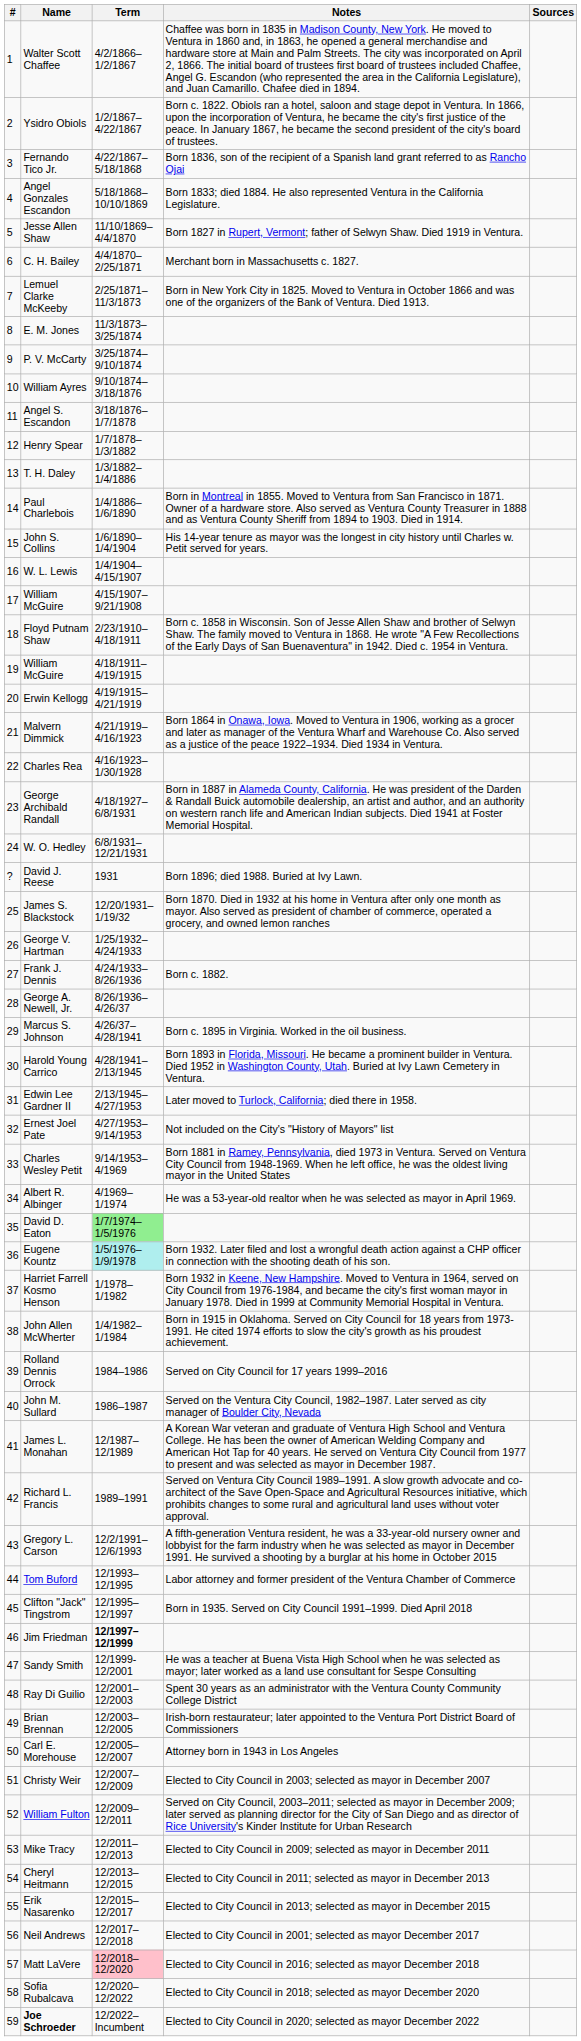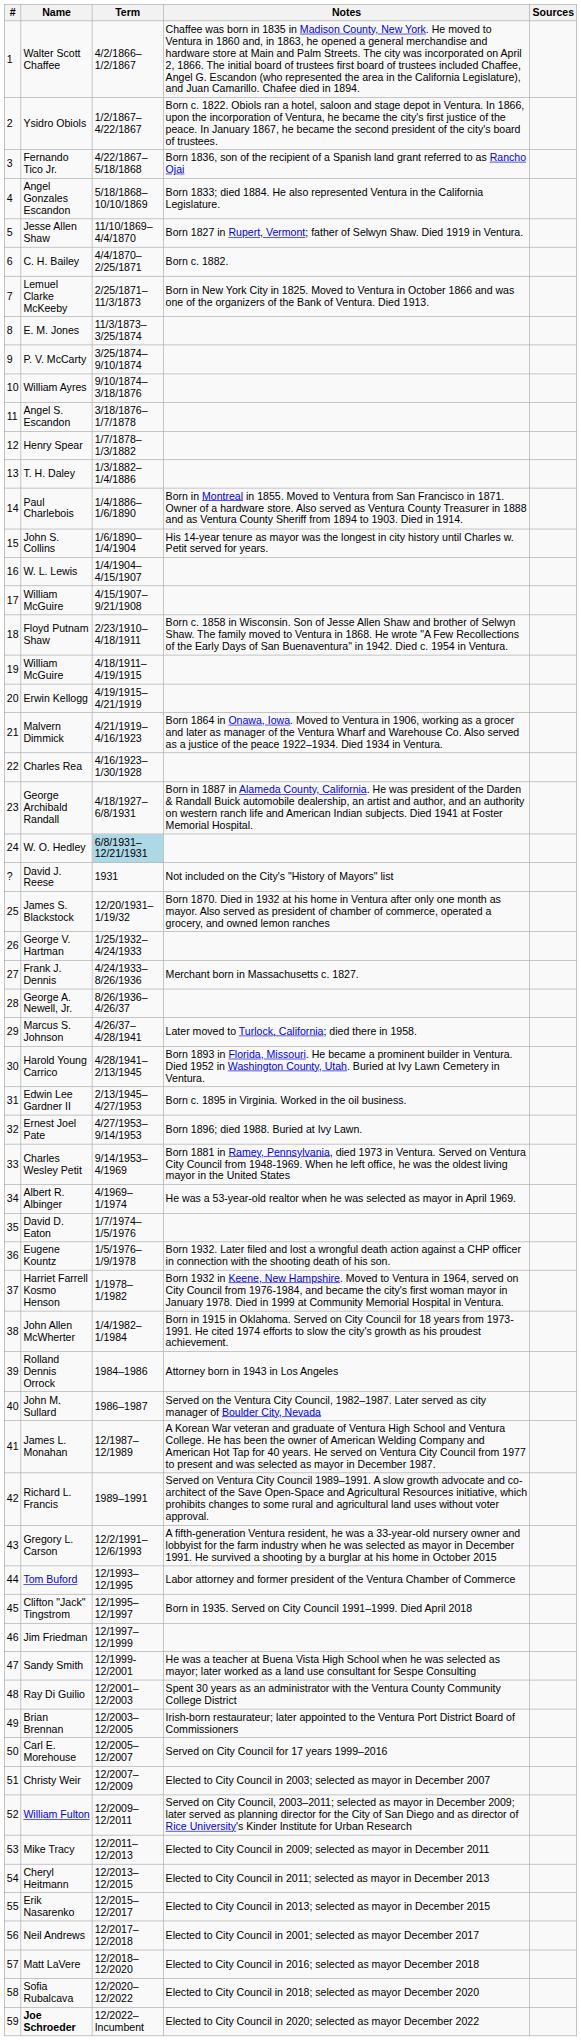C. H. Bailey | Notes: Merchant born in Massachusetts c. 1827. -> Born c. 1882.
W. O. Hedley | Term: no background -> lightblue background
David J. Reese | Notes: Born 1896; died 1988. Buried at Ivy Lawn. -> Not included on the City's "History of Mayors" list
Frank J. Dennis | Notes: Born c. 1882. -> Merchant born in Massachusetts c. 1827.
Marcus S. Johnson | Notes: Born c. 1895 in Virginia. Worked in the oil business. -> Later moved to Turlock, California; died there in 1958.
Edwin Lee Gardner II | Notes: Later moved to Turlock, California; died there in 1958. -> Born c. 1895 in Virginia. Worked in the oil business.
Ernest Joel Pate | Notes: Not included on the City's "History of Mayors" list -> Born 1896; died 1988. Buried at Ivy Lawn.
David D. Eaton | Term: lightgreen background -> no background
Eugene Kountz | Term: paleturquoise background -> no background
Rolland Dennis Orrock | Notes: Served on City Council for 17 years 1999–2016 -> Attorney born in 1943 in Los Angeles
Jim Friedman | Term: bold -> normal
Carl E. Morehouse | Notes: Attorney born in 1943 in Los Angeles -> Served on City Council for 17 years 1999–2016
Matt LaVere | Term: pink background -> no background
